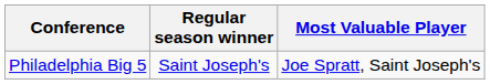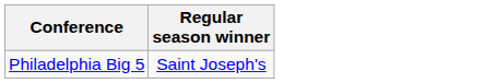- column: Most Valuable Player | Joe Spratt, Saint Joseph's
